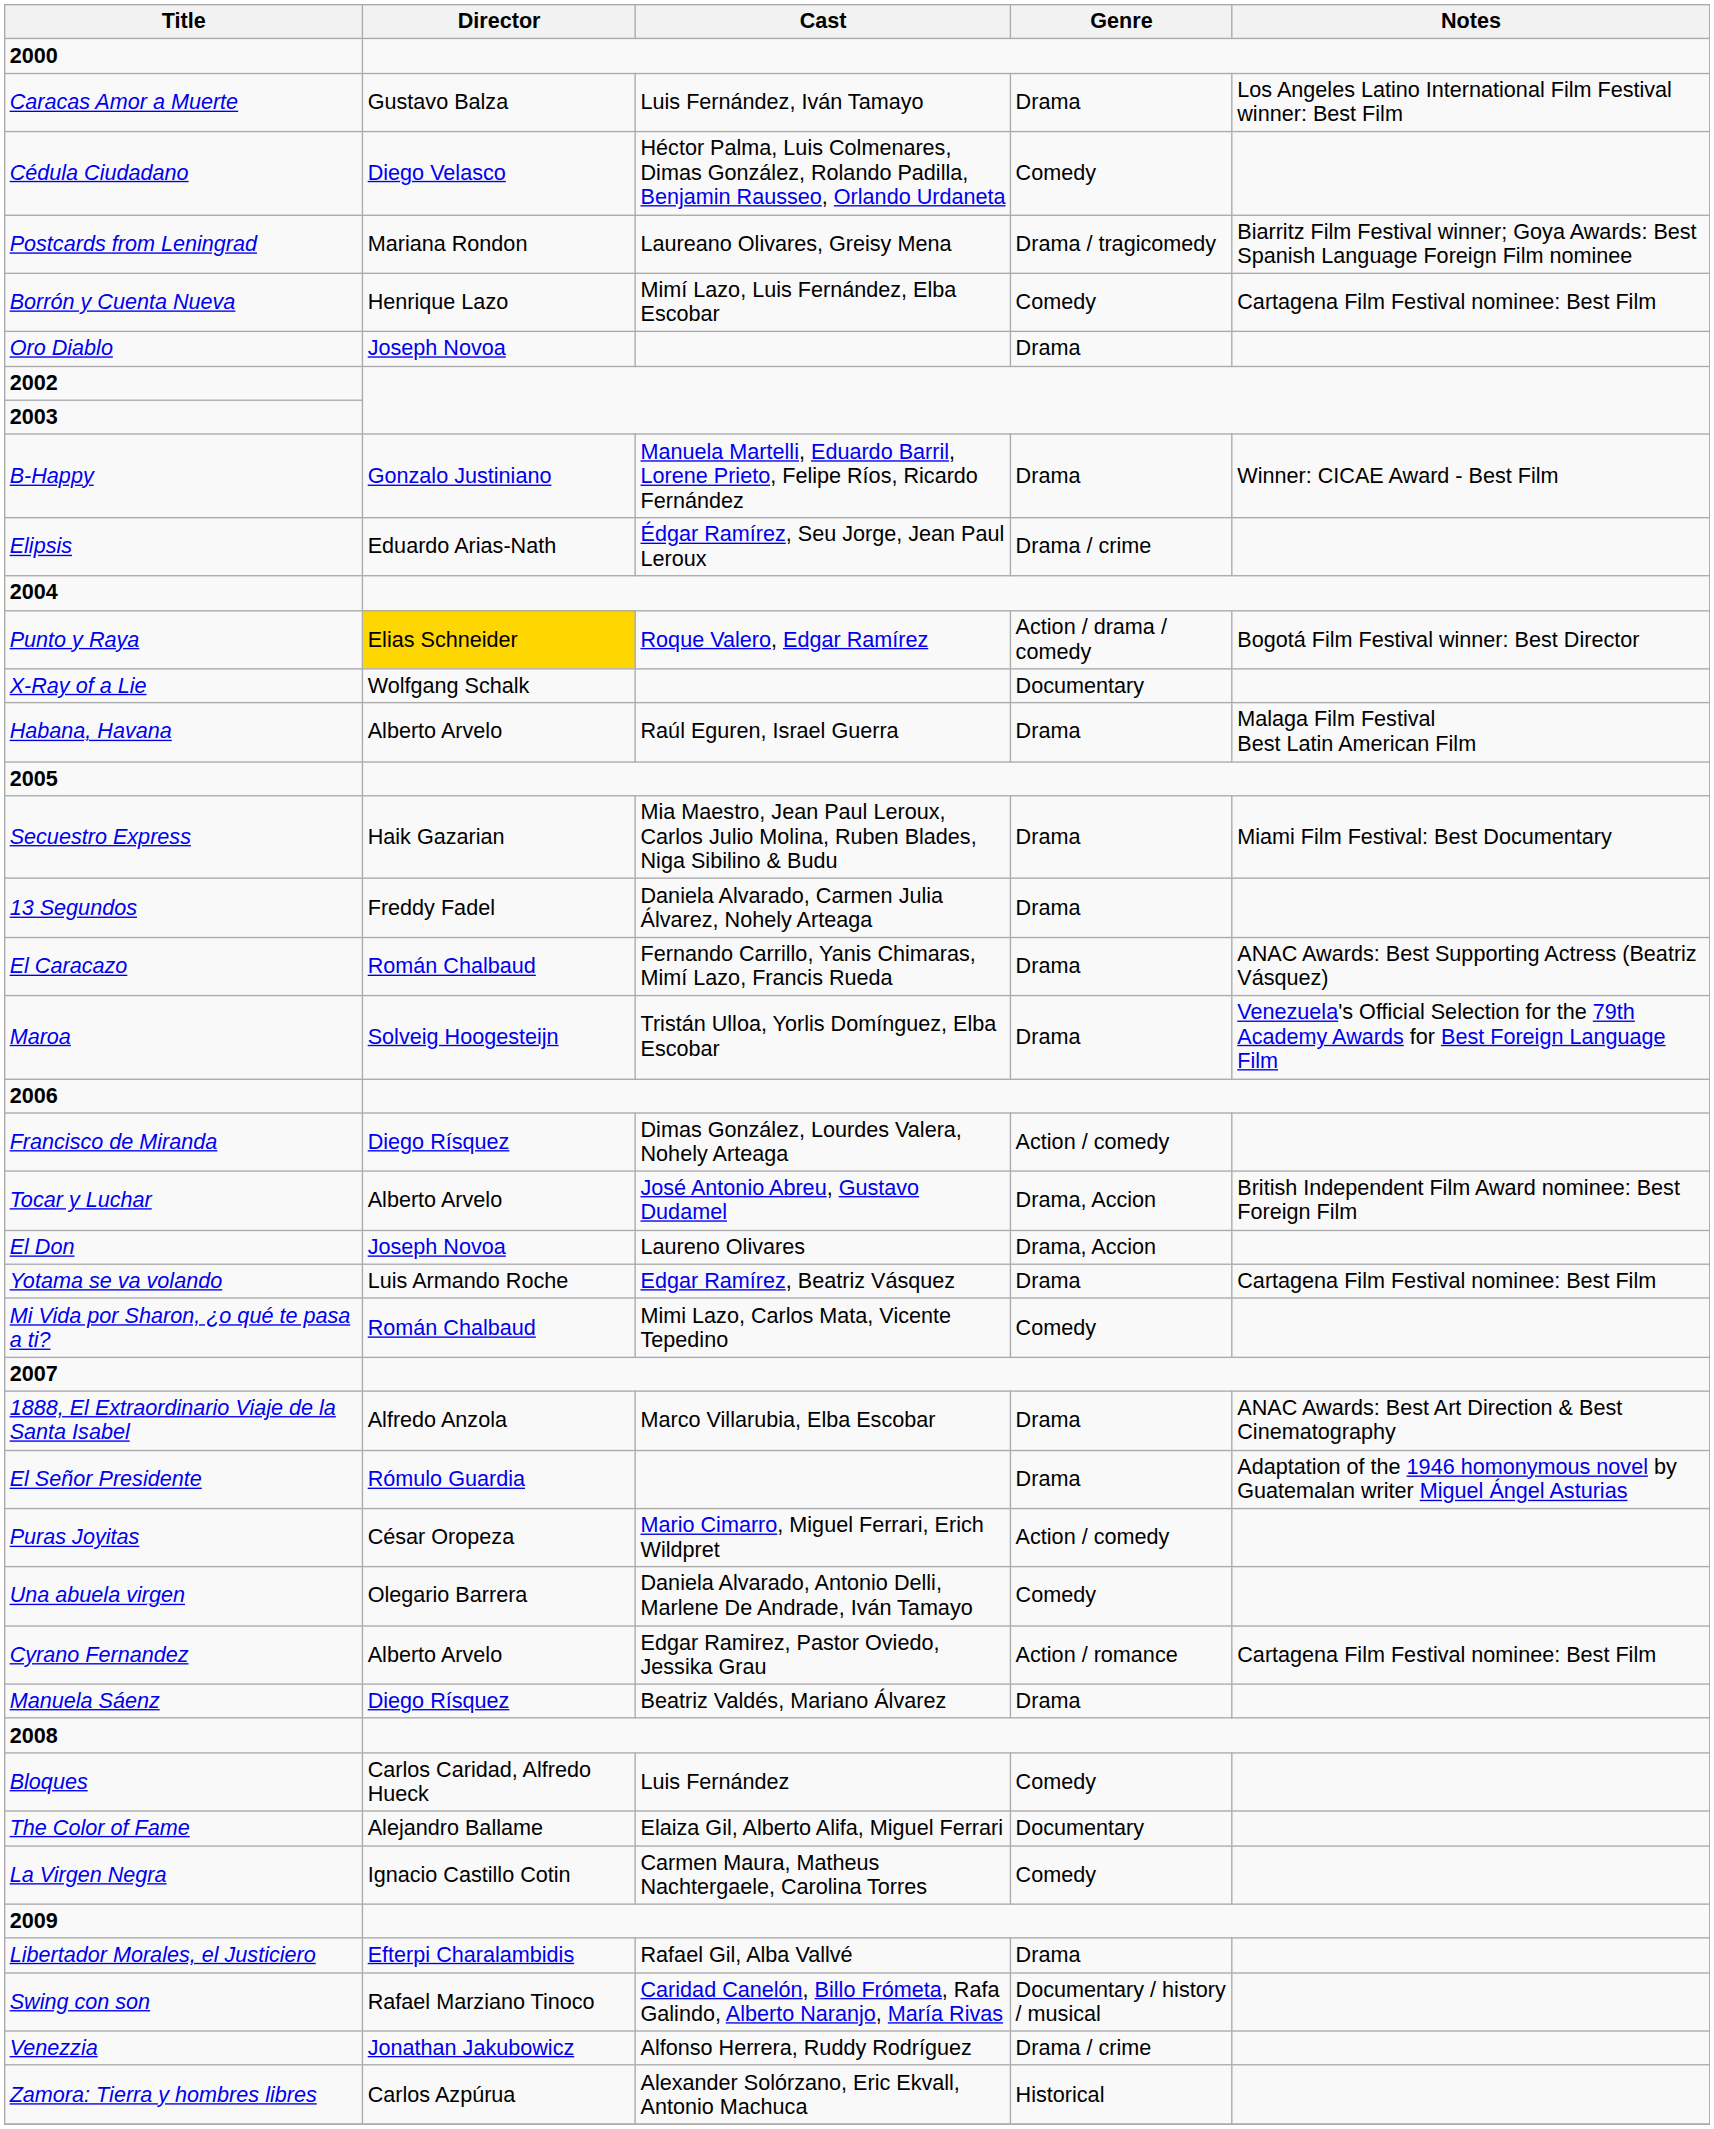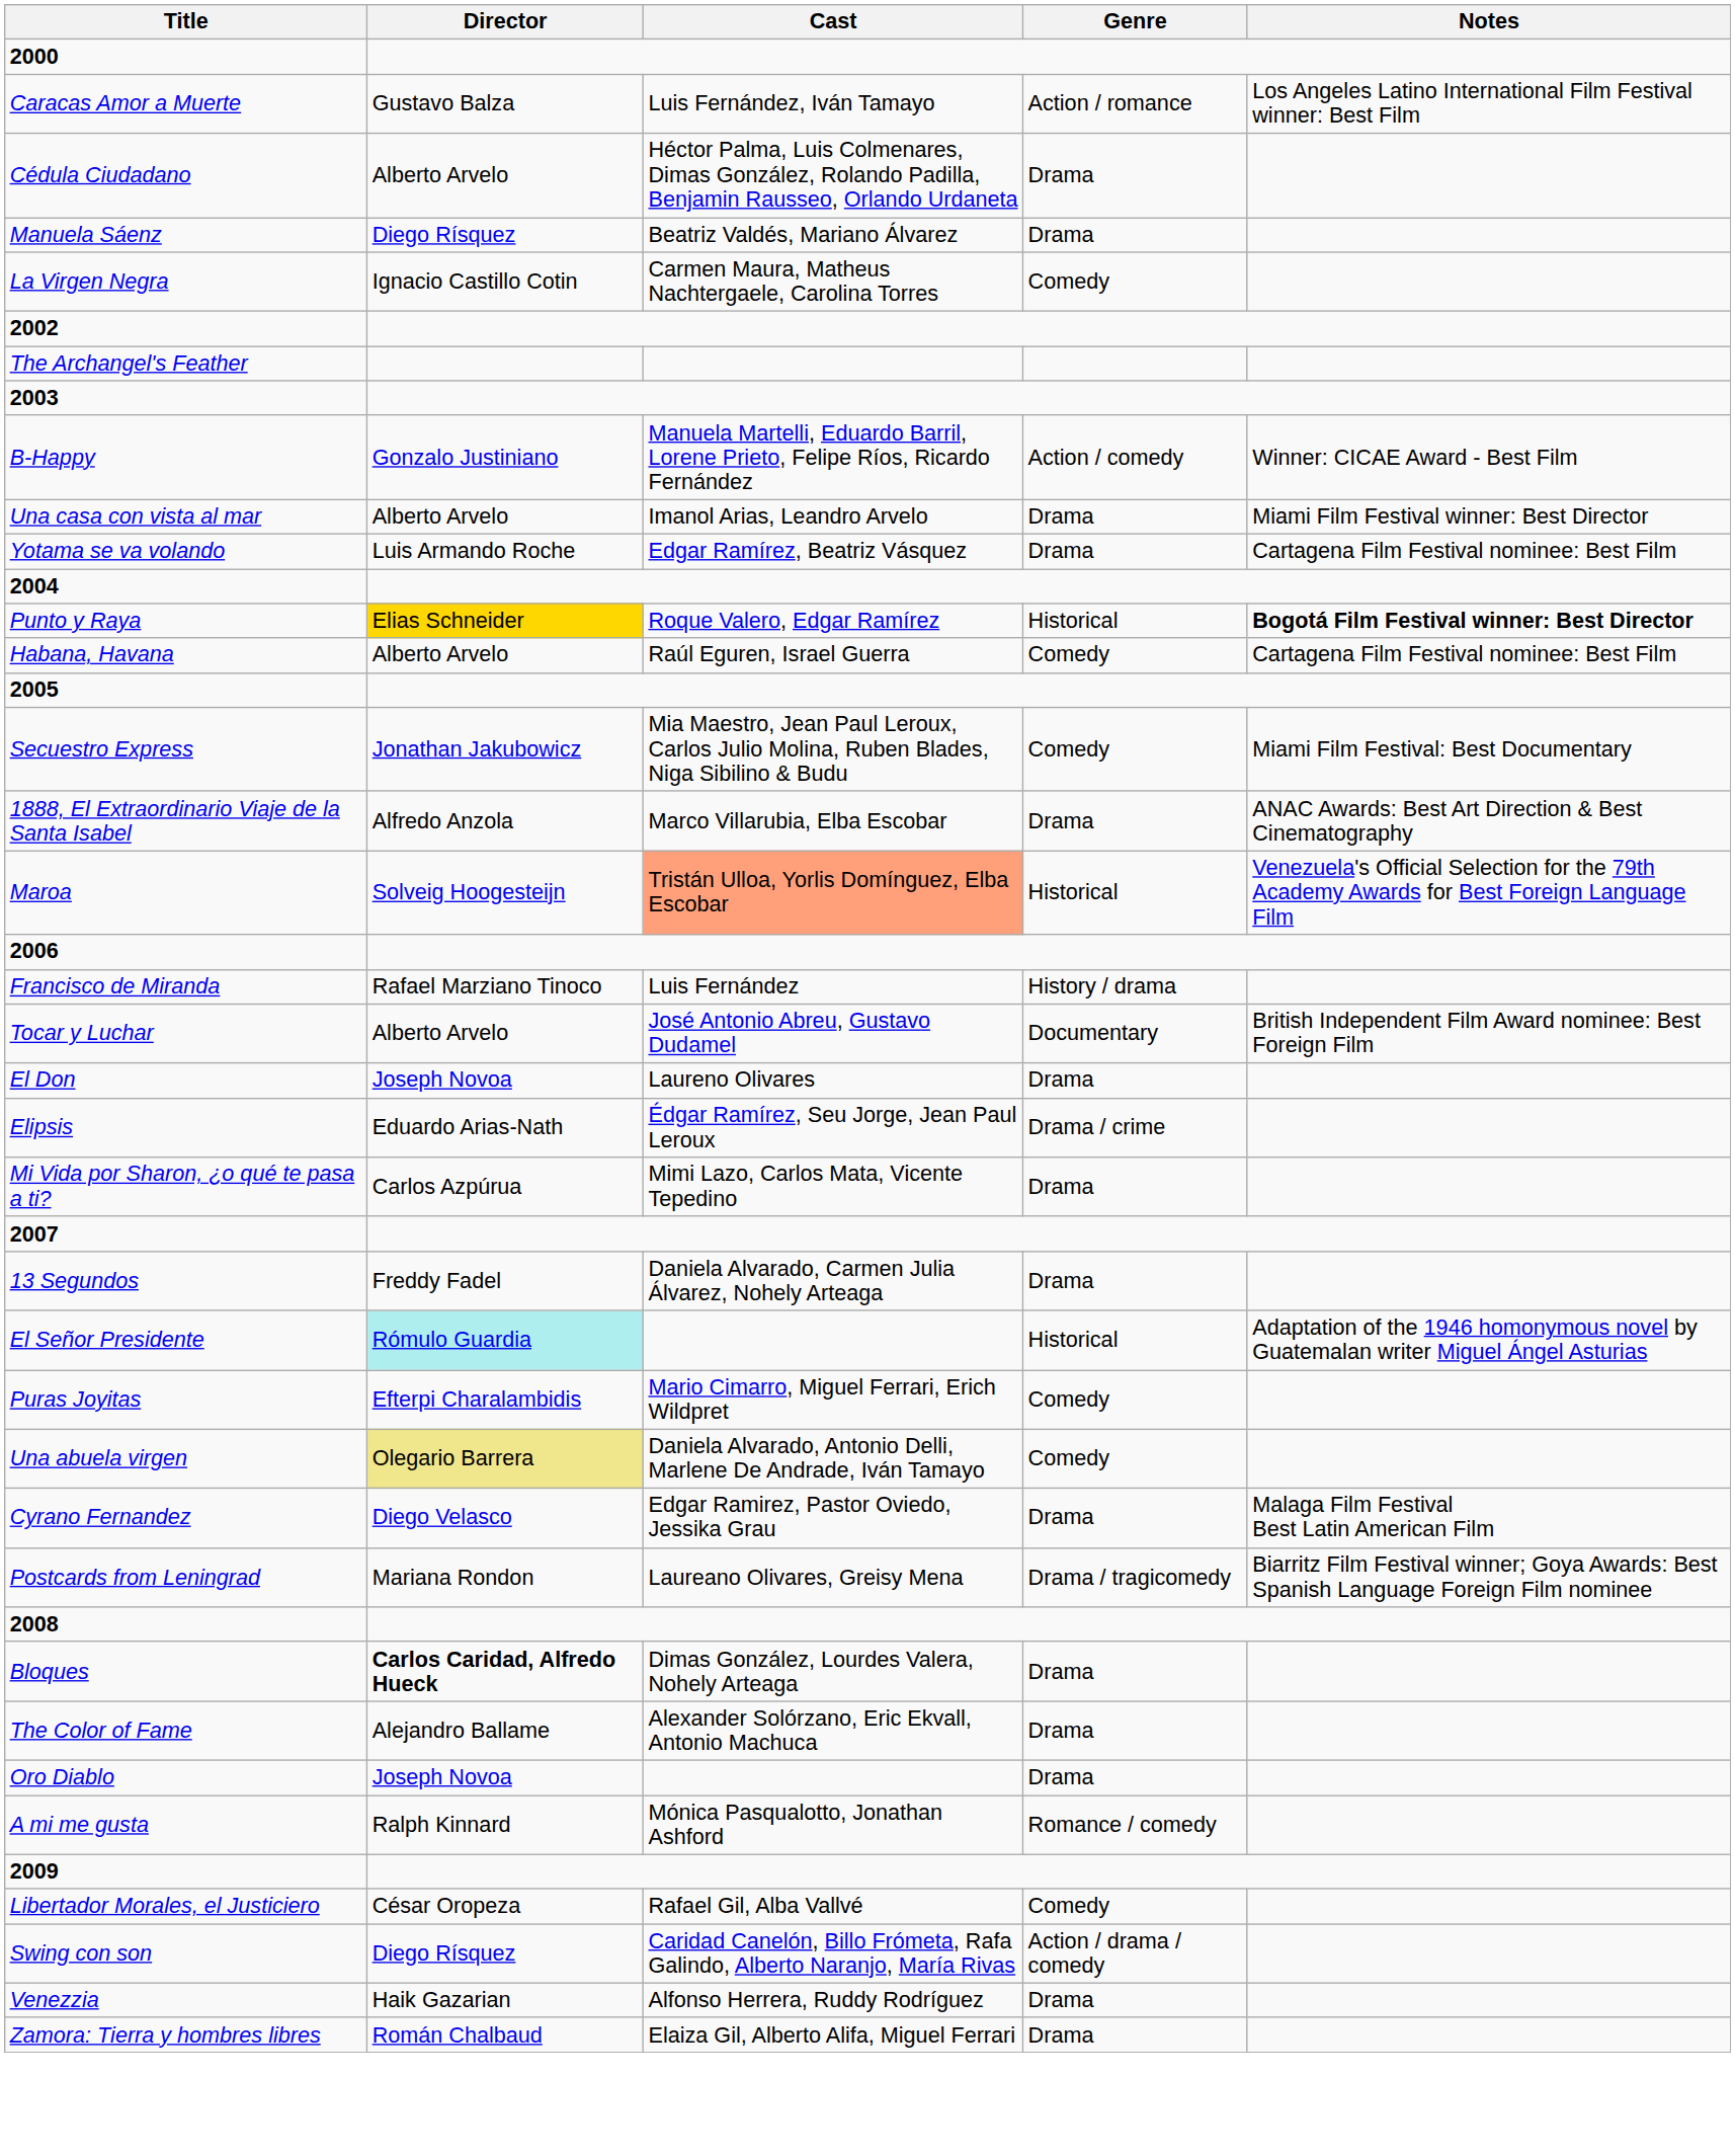Caracas Amor a Muerte | Genre: Drama -> Action / romance
Cédula Ciudadano | Director: Diego Velasco -> Alberto Arvelo
Cédula Ciudadano | Genre: Comedy -> Drama
rows swapped: Manuela Sáenz <-> Postcards from Leningrad
- row: Borrón y Cuenta Nueva | Henrique Lazo | Mimí Lazo, Luis Fernández, Elba Escobar | Comedy | Cartagena Film Festival nominee: Best Film
rows swapped: Oro Diablo <-> La Virgen Negra
+ row: The Archangel's Feather
B-Happy | Genre: Drama -> Action / comedy
+ row: Una casa con vista al mar | Alberto Arvelo | Imanol Arias, Leandro Arvelo | Drama | Miami Film Festival winner: Best Director
rows swapped: Yotama se va volando <-> Elipsis
Punto y Raya | Genre: Action / drama / comedy -> Historical
Punto y Raya | Notes: normal -> bold
- row: X-Ray of a Lie | Wolfgang Schalk | Documentary
Habana, Havana | Genre: Drama -> Comedy
Habana, Havana | Notes: Malaga Film Festival Best Latin American Film -> Cartagena Film Festival nominee: Best Film
Secuestro Express | Director: Haik Gazarian -> Jonathan Jakubowicz
Secuestro Express | Genre: Drama -> Comedy
rows swapped: 1888, El Extraordinario Viaje de la Santa Isabel <-> 13 Segundos
- row: El Caracazo | Román Chalbaud | Fernando Carrillo, Yanis Chimaras, Mimí Lazo, Francis Rueda | Drama | ANAC Awards: Best Supporting Actress (Beatriz Vásquez)
Maroa | Cast: no background -> lightsalmon background
Maroa | Genre: Drama -> Historical
Francisco de Miranda | Director: Diego Rísquez -> Rafael Marziano Tinoco
Francisco de Miranda | Cast: Dimas González, Lourdes Valera, Nohely Arteaga -> Luis Fernández
Francisco de Miranda | Genre: Action / comedy -> History / drama
Tocar y Luchar | Genre: Drama, Accion -> Documentary
El Don | Genre: Drama, Accion -> Drama
Mi Vida por Sharon, ¿o qué te pasa a ti? | Director: Román Chalbaud -> Carlos Azpúrua
Mi Vida por Sharon, ¿o qué te pasa a ti? | Genre: Comedy -> Drama
El Señor Presidente | Director: no background -> paleturquoise background
El Señor Presidente | Genre: Drama -> Historical
Puras Joyitas | Director: César Oropeza -> Efterpi Charalambidis
Puras Joyitas | Genre: Action / comedy -> Comedy
Una abuela virgen | Director: no background -> khaki background
Cyrano Fernandez | Director: Alberto Arvelo -> Diego Velasco
Cyrano Fernandez | Genre: Action / romance -> Drama
Cyrano Fernandez | Notes: Cartagena Film Festival nominee: Best Film -> Malaga Film Festival Best Latin American Film
Bloques | Director: normal -> bold
Bloques | Cast: Luis Fernández -> Dimas González, Lourdes Valera, Nohely Arteaga
Bloques | Genre: Comedy -> Drama
The Color of Fame | Cast: Elaiza Gil, Alberto Alifa, Miguel Ferrari -> Alexander Solórzano, Eric Ekvall, Antonio Machuca
The Color of Fame | Genre: Documentary -> Drama
+ row: A mi me gusta | Ralph Kinnard | Mónica Pasqualotto, Jonathan Ashford | Romance / comedy
Libertador Morales, el Justiciero | Director: Efterpi Charalambidis -> César Oropeza
Libertador Morales, el Justiciero | Genre: Drama -> Comedy
Swing con son | Director: Rafael Marziano Tinoco -> Diego Rísquez
Swing con son | Genre: Documentary / history / musical -> Action / drama / comedy
Venezzia | Director: Jonathan Jakubowicz -> Haik Gazarian
Venezzia | Genre: Drama / crime -> Drama
Zamora: Tierra y hombres libres | Director: Carlos Azpúrua -> Román Chalbaud
Zamora: Tierra y hombres libres | Cast: Alexander Solórzano, Eric Ekvall, Antonio Machuca -> Elaiza Gil, Alberto Alifa, Miguel Ferrari
Zamora: Tierra y hombres libres | Genre: Historical -> Drama
